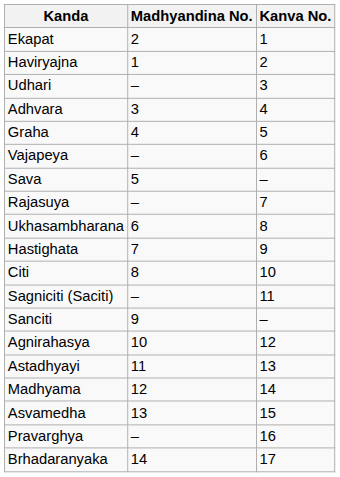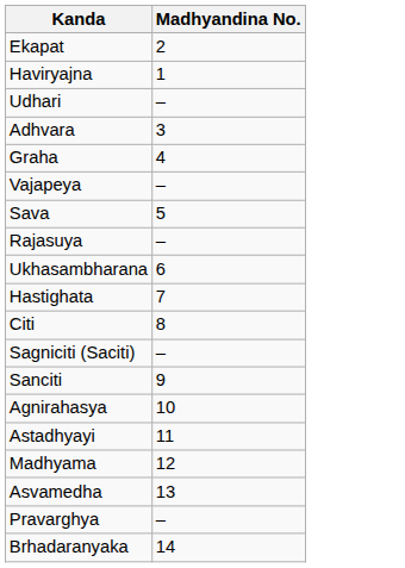- column: Kanva No. | 1 | 2 | 3 | 4 | 5 | 6 | – | 7 | 8 | 9 | 10 | 11 | – | 12 | 13 | 14 | 15 | 16 | 17
